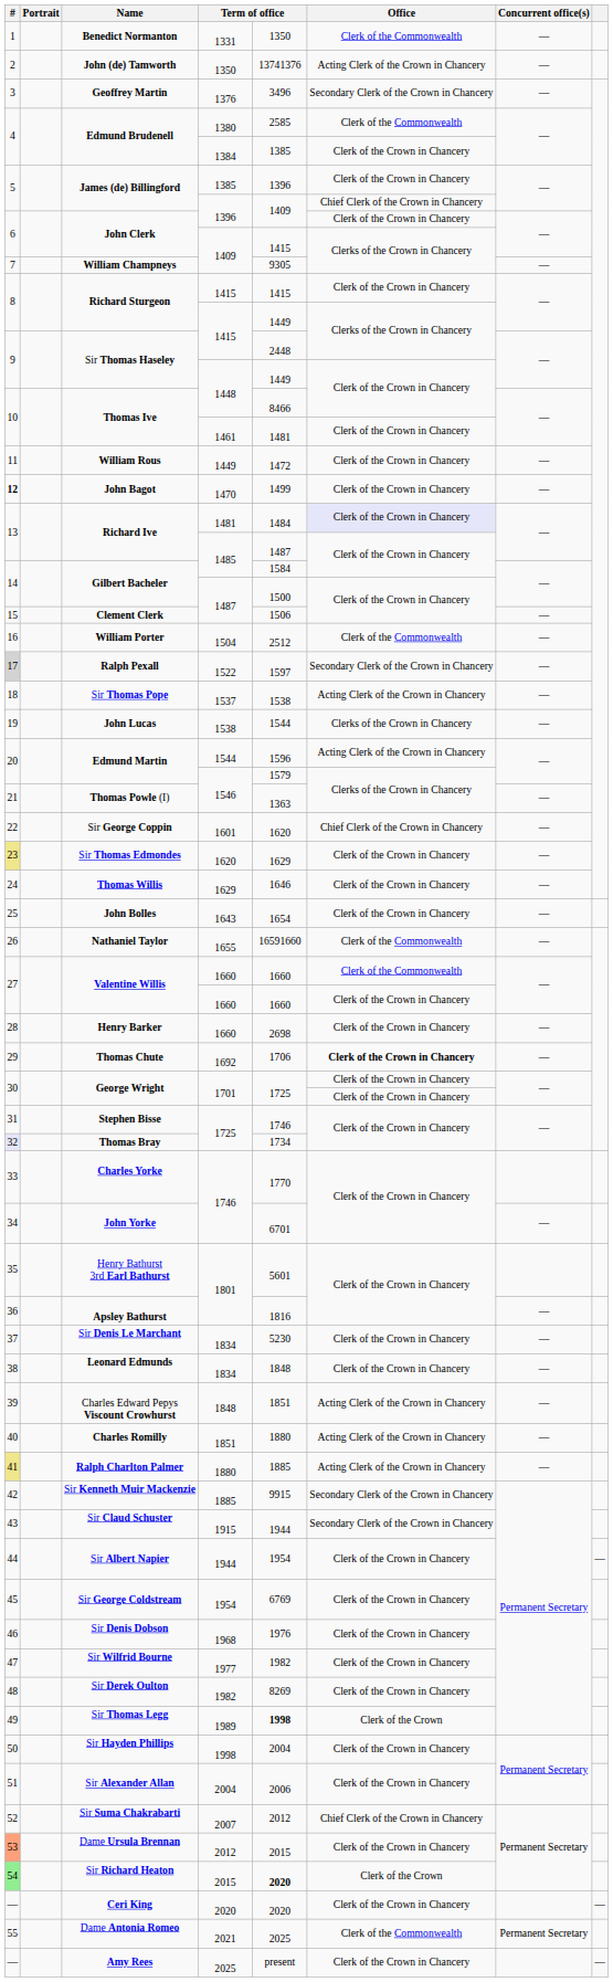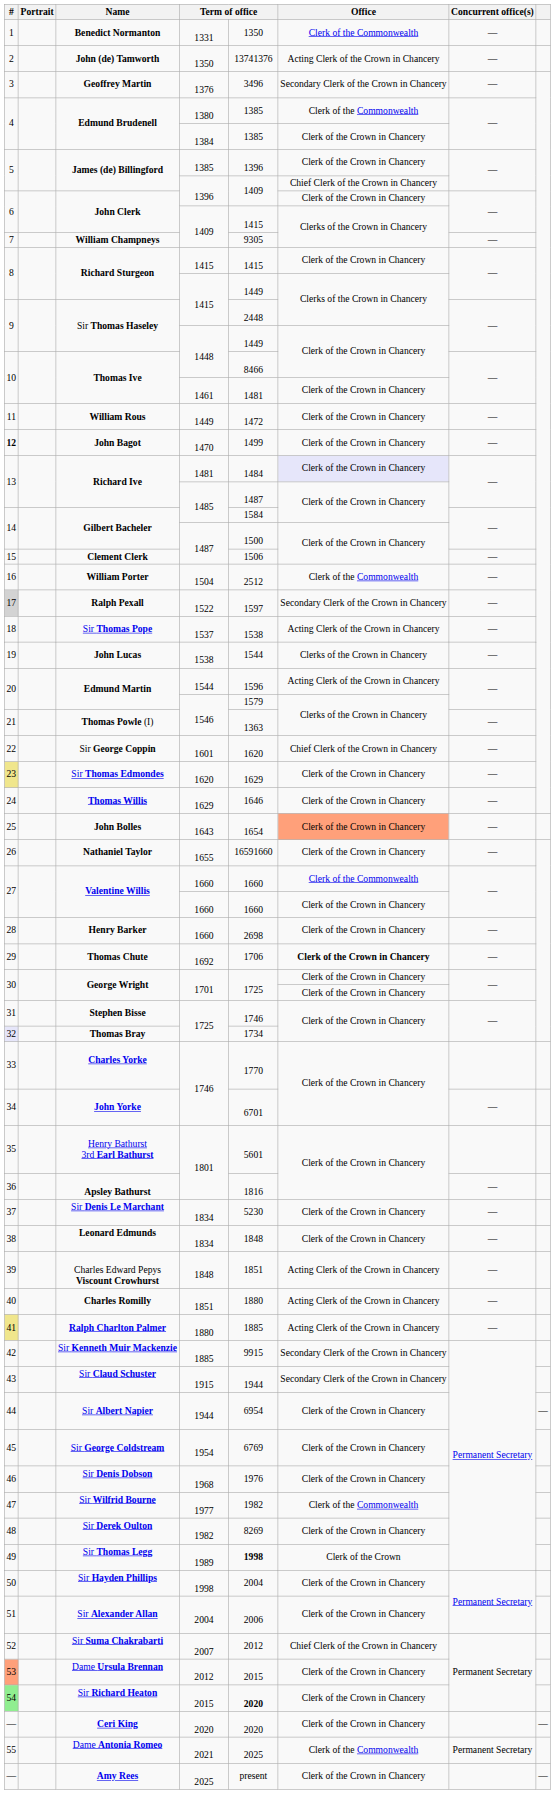Edmund Brudenell / 1380 | column 5: 2585 -> 1385
John Bolles | Office: no background -> lightsalmon background
Nathaniel Taylor | Office: Clerk of the Commonwealth -> Clerk of the Crown in Chancery
Sir Albert Napier | column 5: 1954 -> 6954
Sir Wilfrid Bourne | Office: Clerk of the Crown in Chancery -> Clerk of the Commonwealth
Sir Richard Heaton | Office: Clerk of the Crown -> Clerk of the Crown in Chancery
